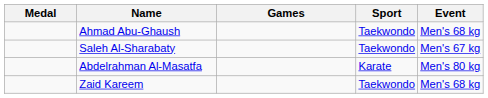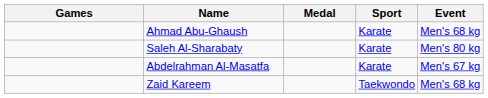columns swapped: Medal <-> Games
Ahmad Abu-Ghaush | Sport: Taekwondo -> Karate
Saleh Al-Sharabaty | Sport: Taekwondo -> Karate
Saleh Al-Sharabaty | Event: Men's 67 kg -> Men's 80 kg
Abdelrahman Al-Masatfa | Event: Men's 80 kg -> Men's 67 kg
